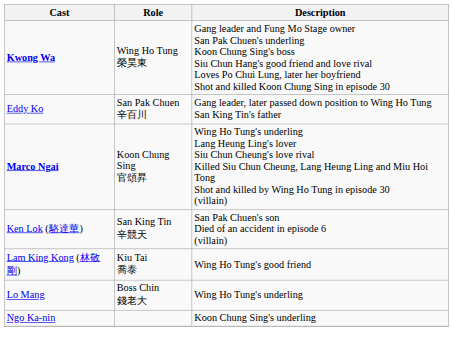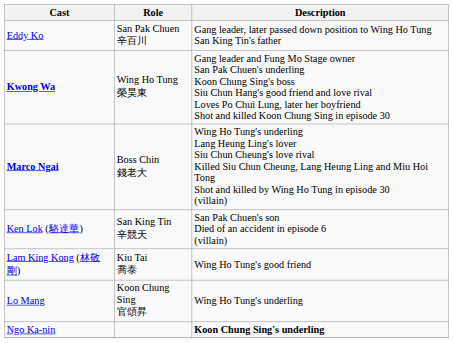rows swapped: Eddy Ko <-> Kwong Wa
Marco Ngai | Role: Koon Chung Sing 官頌昇 -> Boss Chin 錢老大
Lo Mang | Role: Boss Chin 錢老大 -> Koon Chung Sing 官頌昇
Ngo Ka-nin | Description: normal -> bold
